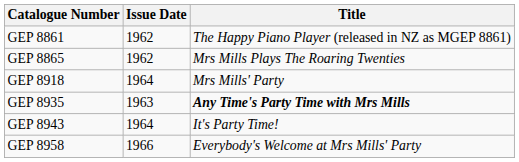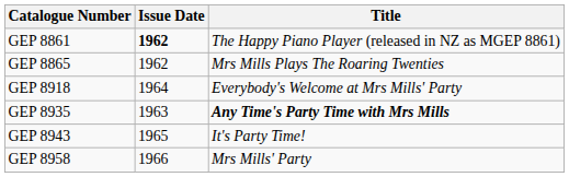GEP 8861 | Issue Date: normal -> bold
GEP 8918 | Title: Mrs Mills' Party -> Everybody's Welcome at Mrs Mills' Party
GEP 8943 | Issue Date: 1964 -> 1965
GEP 8958 | Title: Everybody's Welcome at Mrs Mills' Party -> Mrs Mills' Party
